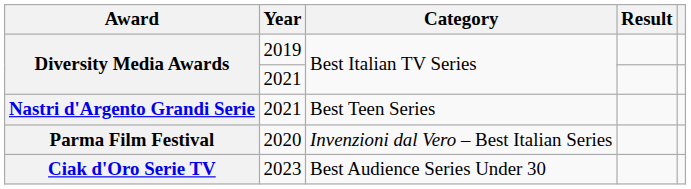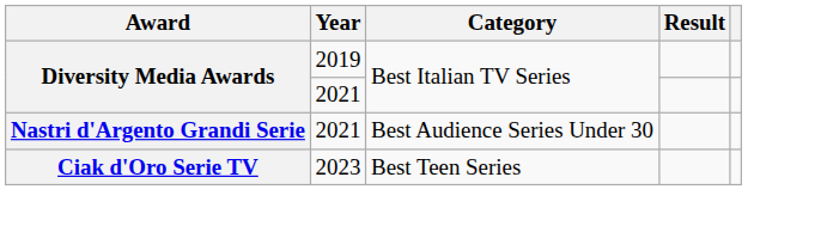Nastri d'Argento Grandi Serie | Category: Best Teen Series -> Best Audience Series Under 30
- row: Parma Film Festival | 2020 | Invenzioni dal Vero – Best Italian Series
Ciak d'Oro Serie TV | Category: Best Audience Series Under 30 -> Best Teen Series
